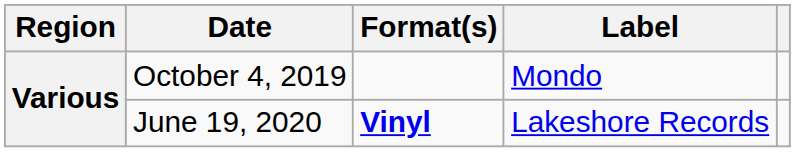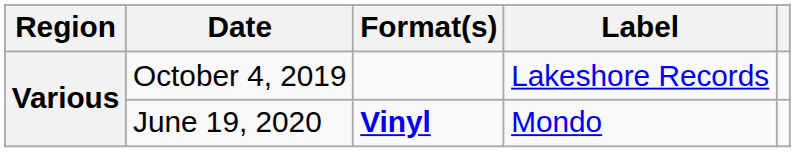October 4, 2019 | Label: Mondo -> Lakeshore Records
June 19, 2020 | Label: Lakeshore Records -> Mondo
